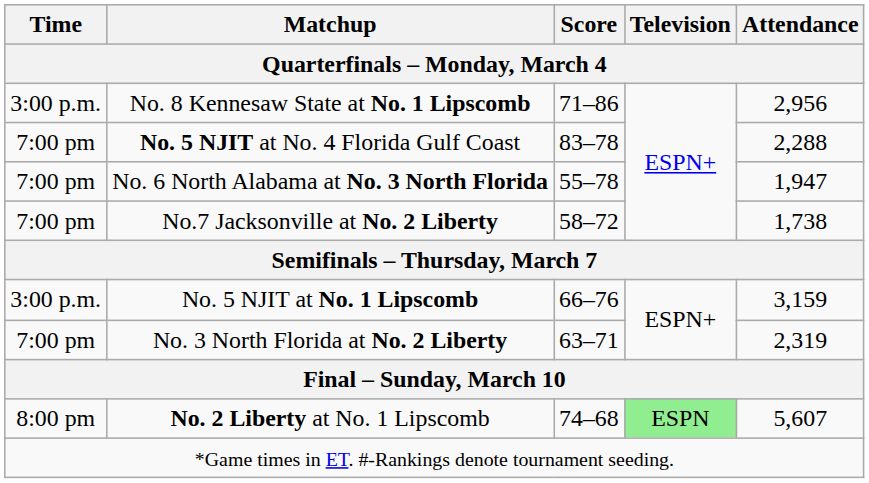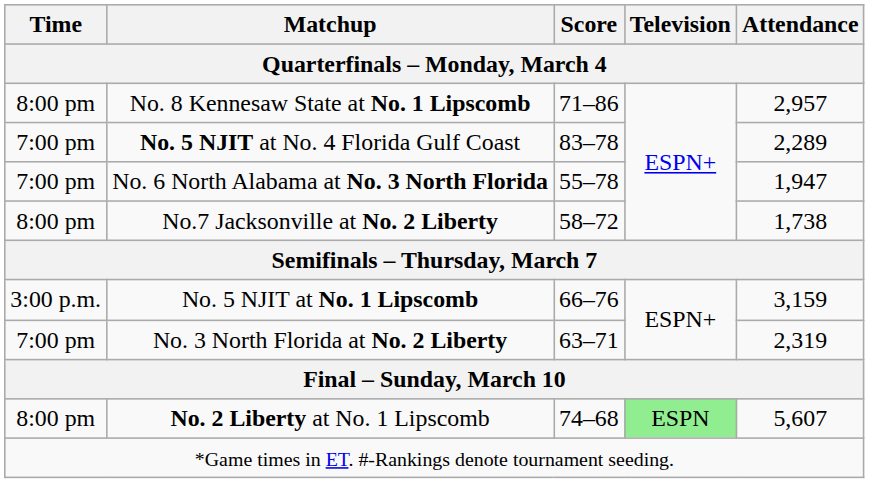No. 8 Kennesaw State at No. 1 Lipscomb | Time / Quarterfinals – Monday, March 4: 3:00 p.m. -> 8:00 pm
No. 8 Kennesaw State at No. 1 Lipscomb | Attendance / Quarterfinals – Monday, March 4: 2,956 -> 2,957
No. 5 NJIT at No. 4 Florida Gulf Coast | Attendance / Quarterfinals – Monday, March 4: 2,288 -> 2,289
No.7 Jacksonville at No. 2 Liberty | Time / Quarterfinals – Monday, March 4: 7:00 pm -> 8:00 pm
